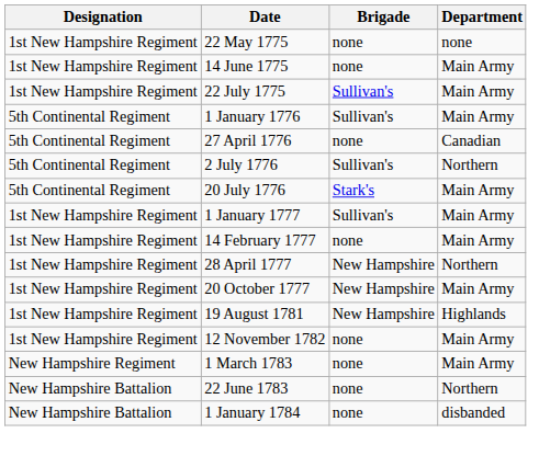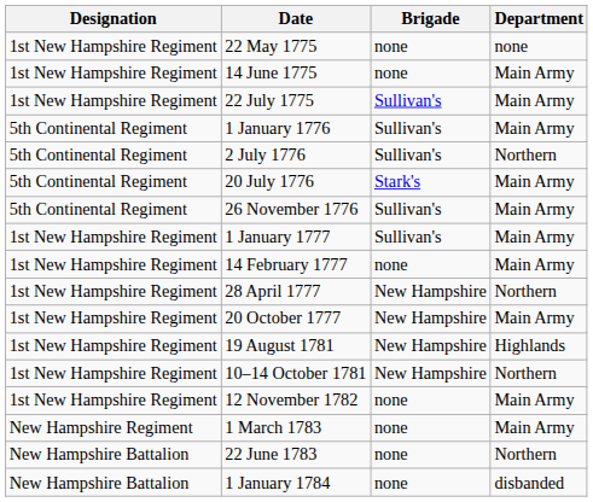- row: 5th Continental Regiment | 27 April 1776 | none | Canadian
+ row: 5th Continental Regiment | 26 November 1776 | Sullivan's | Main Army
+ row: 1st New Hampshire Regiment | 10–14 October 1781 | New Hampshire | Northern
